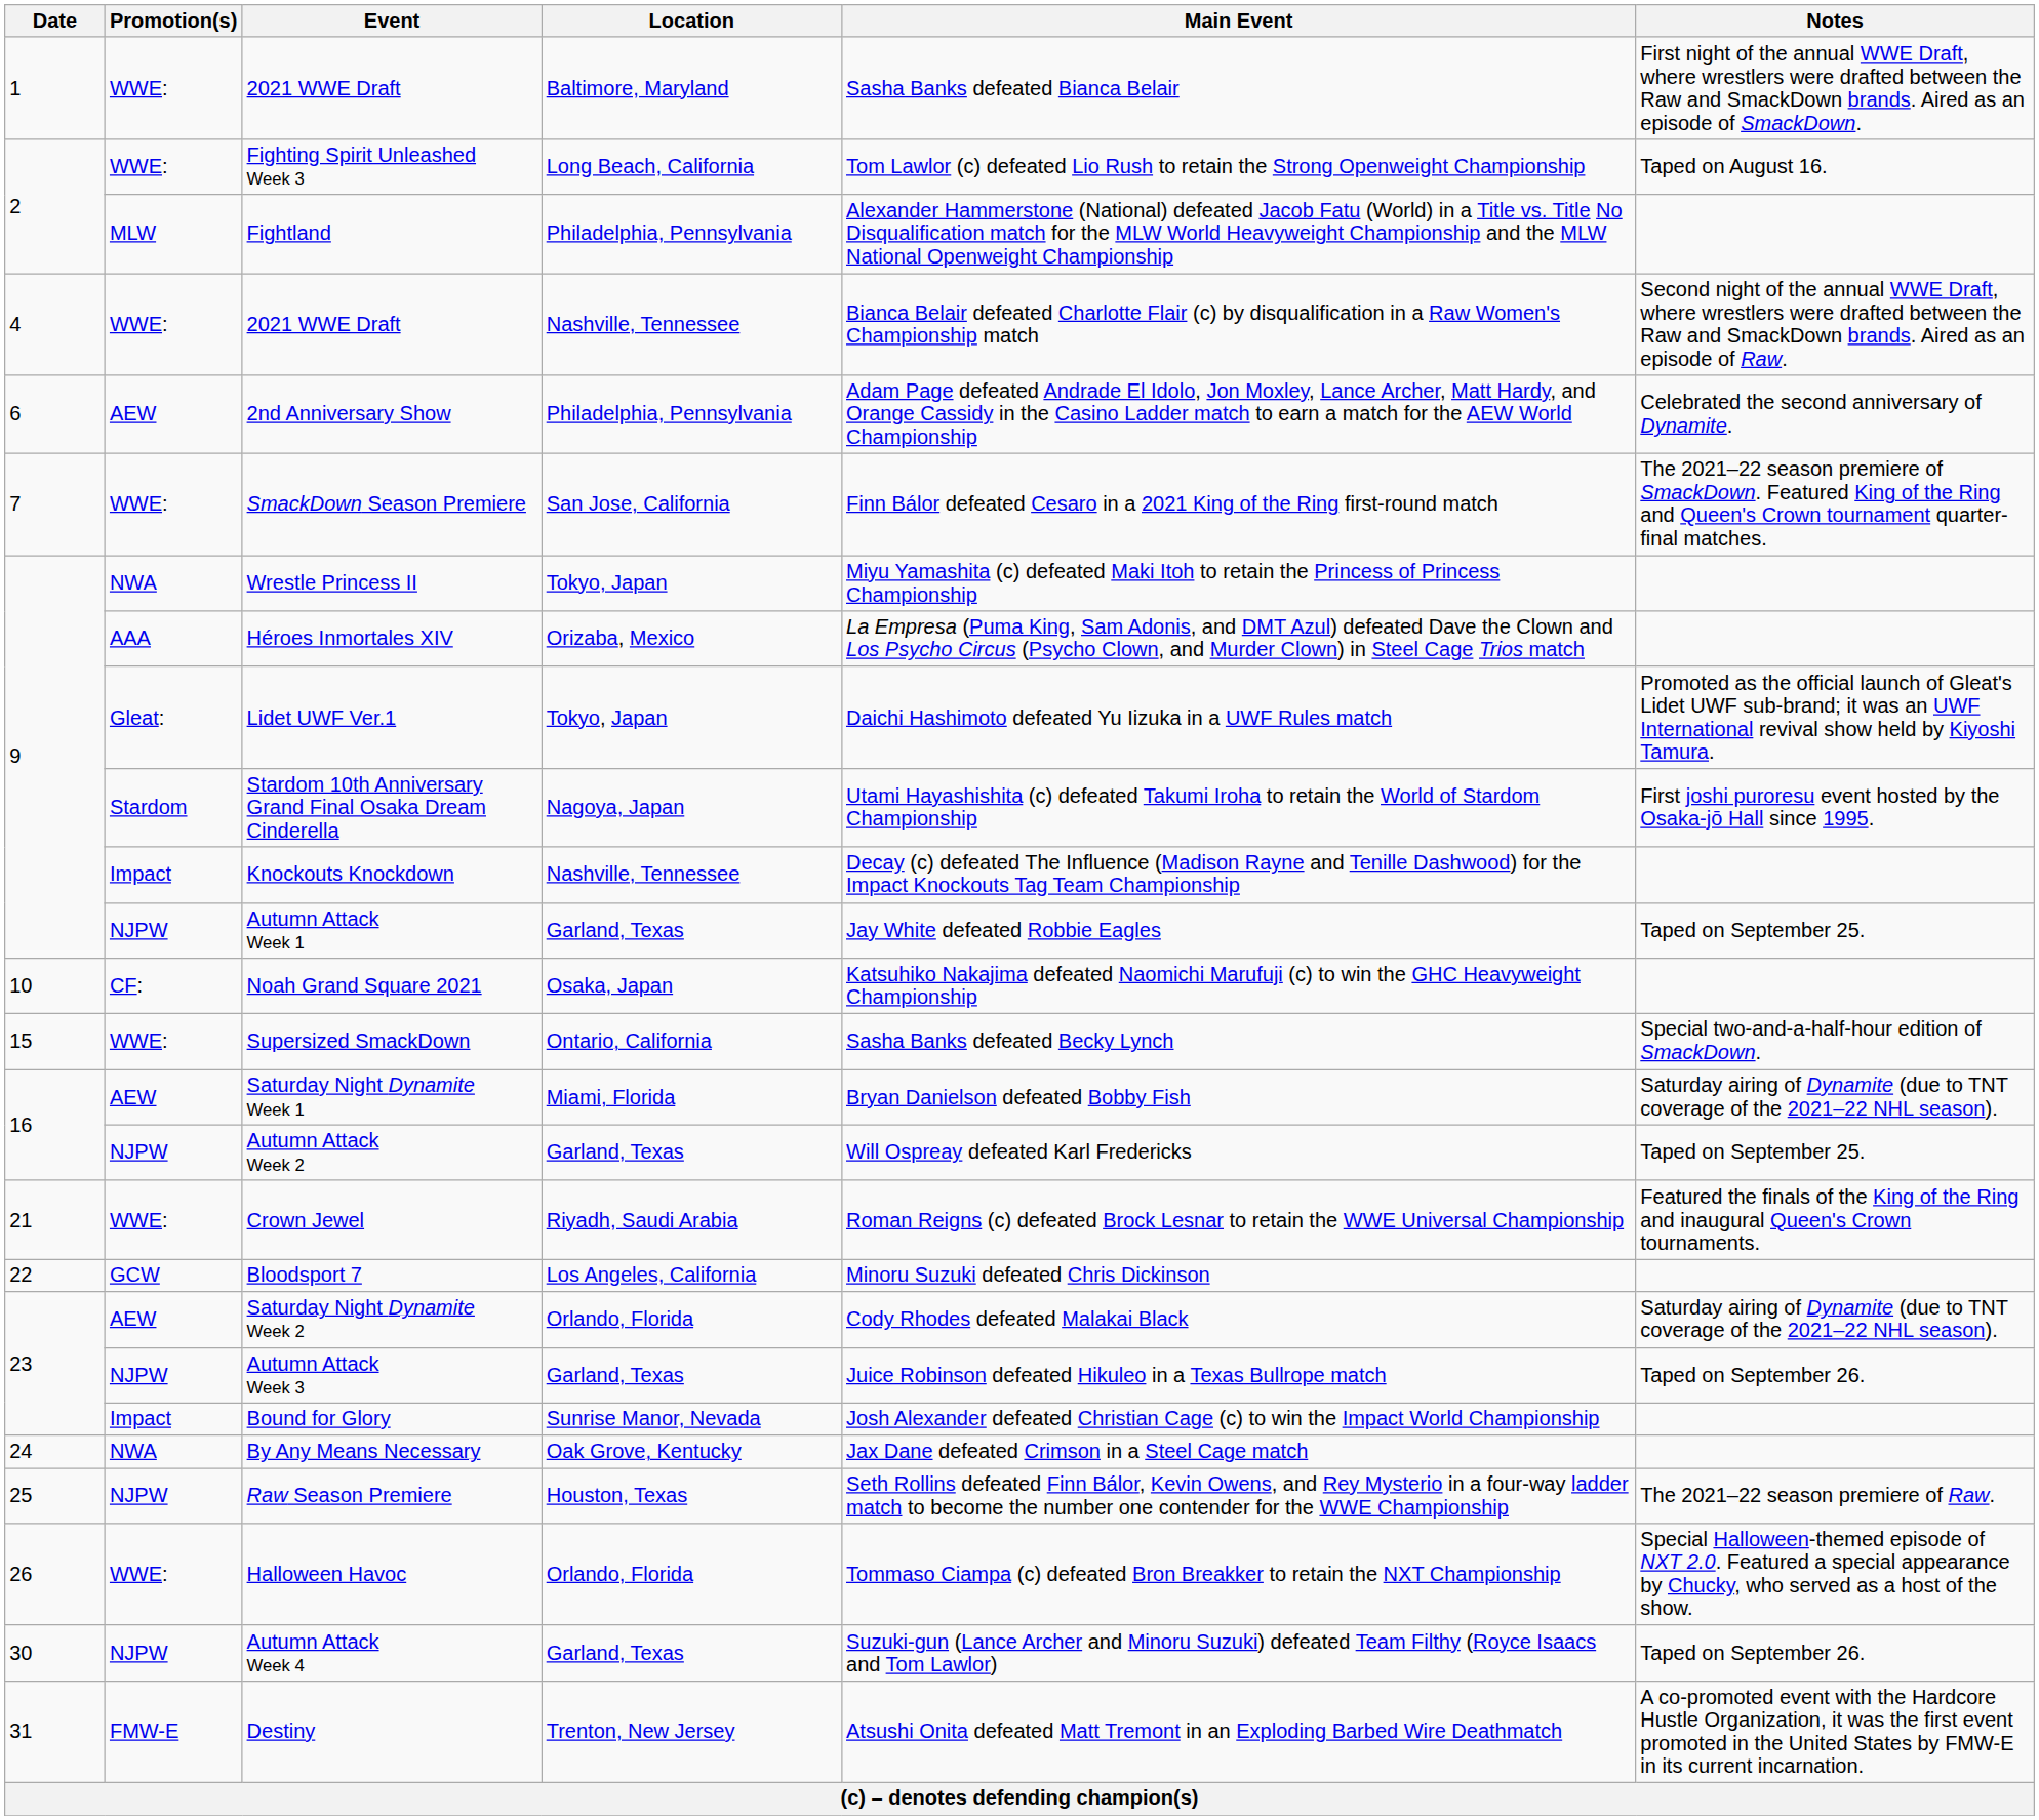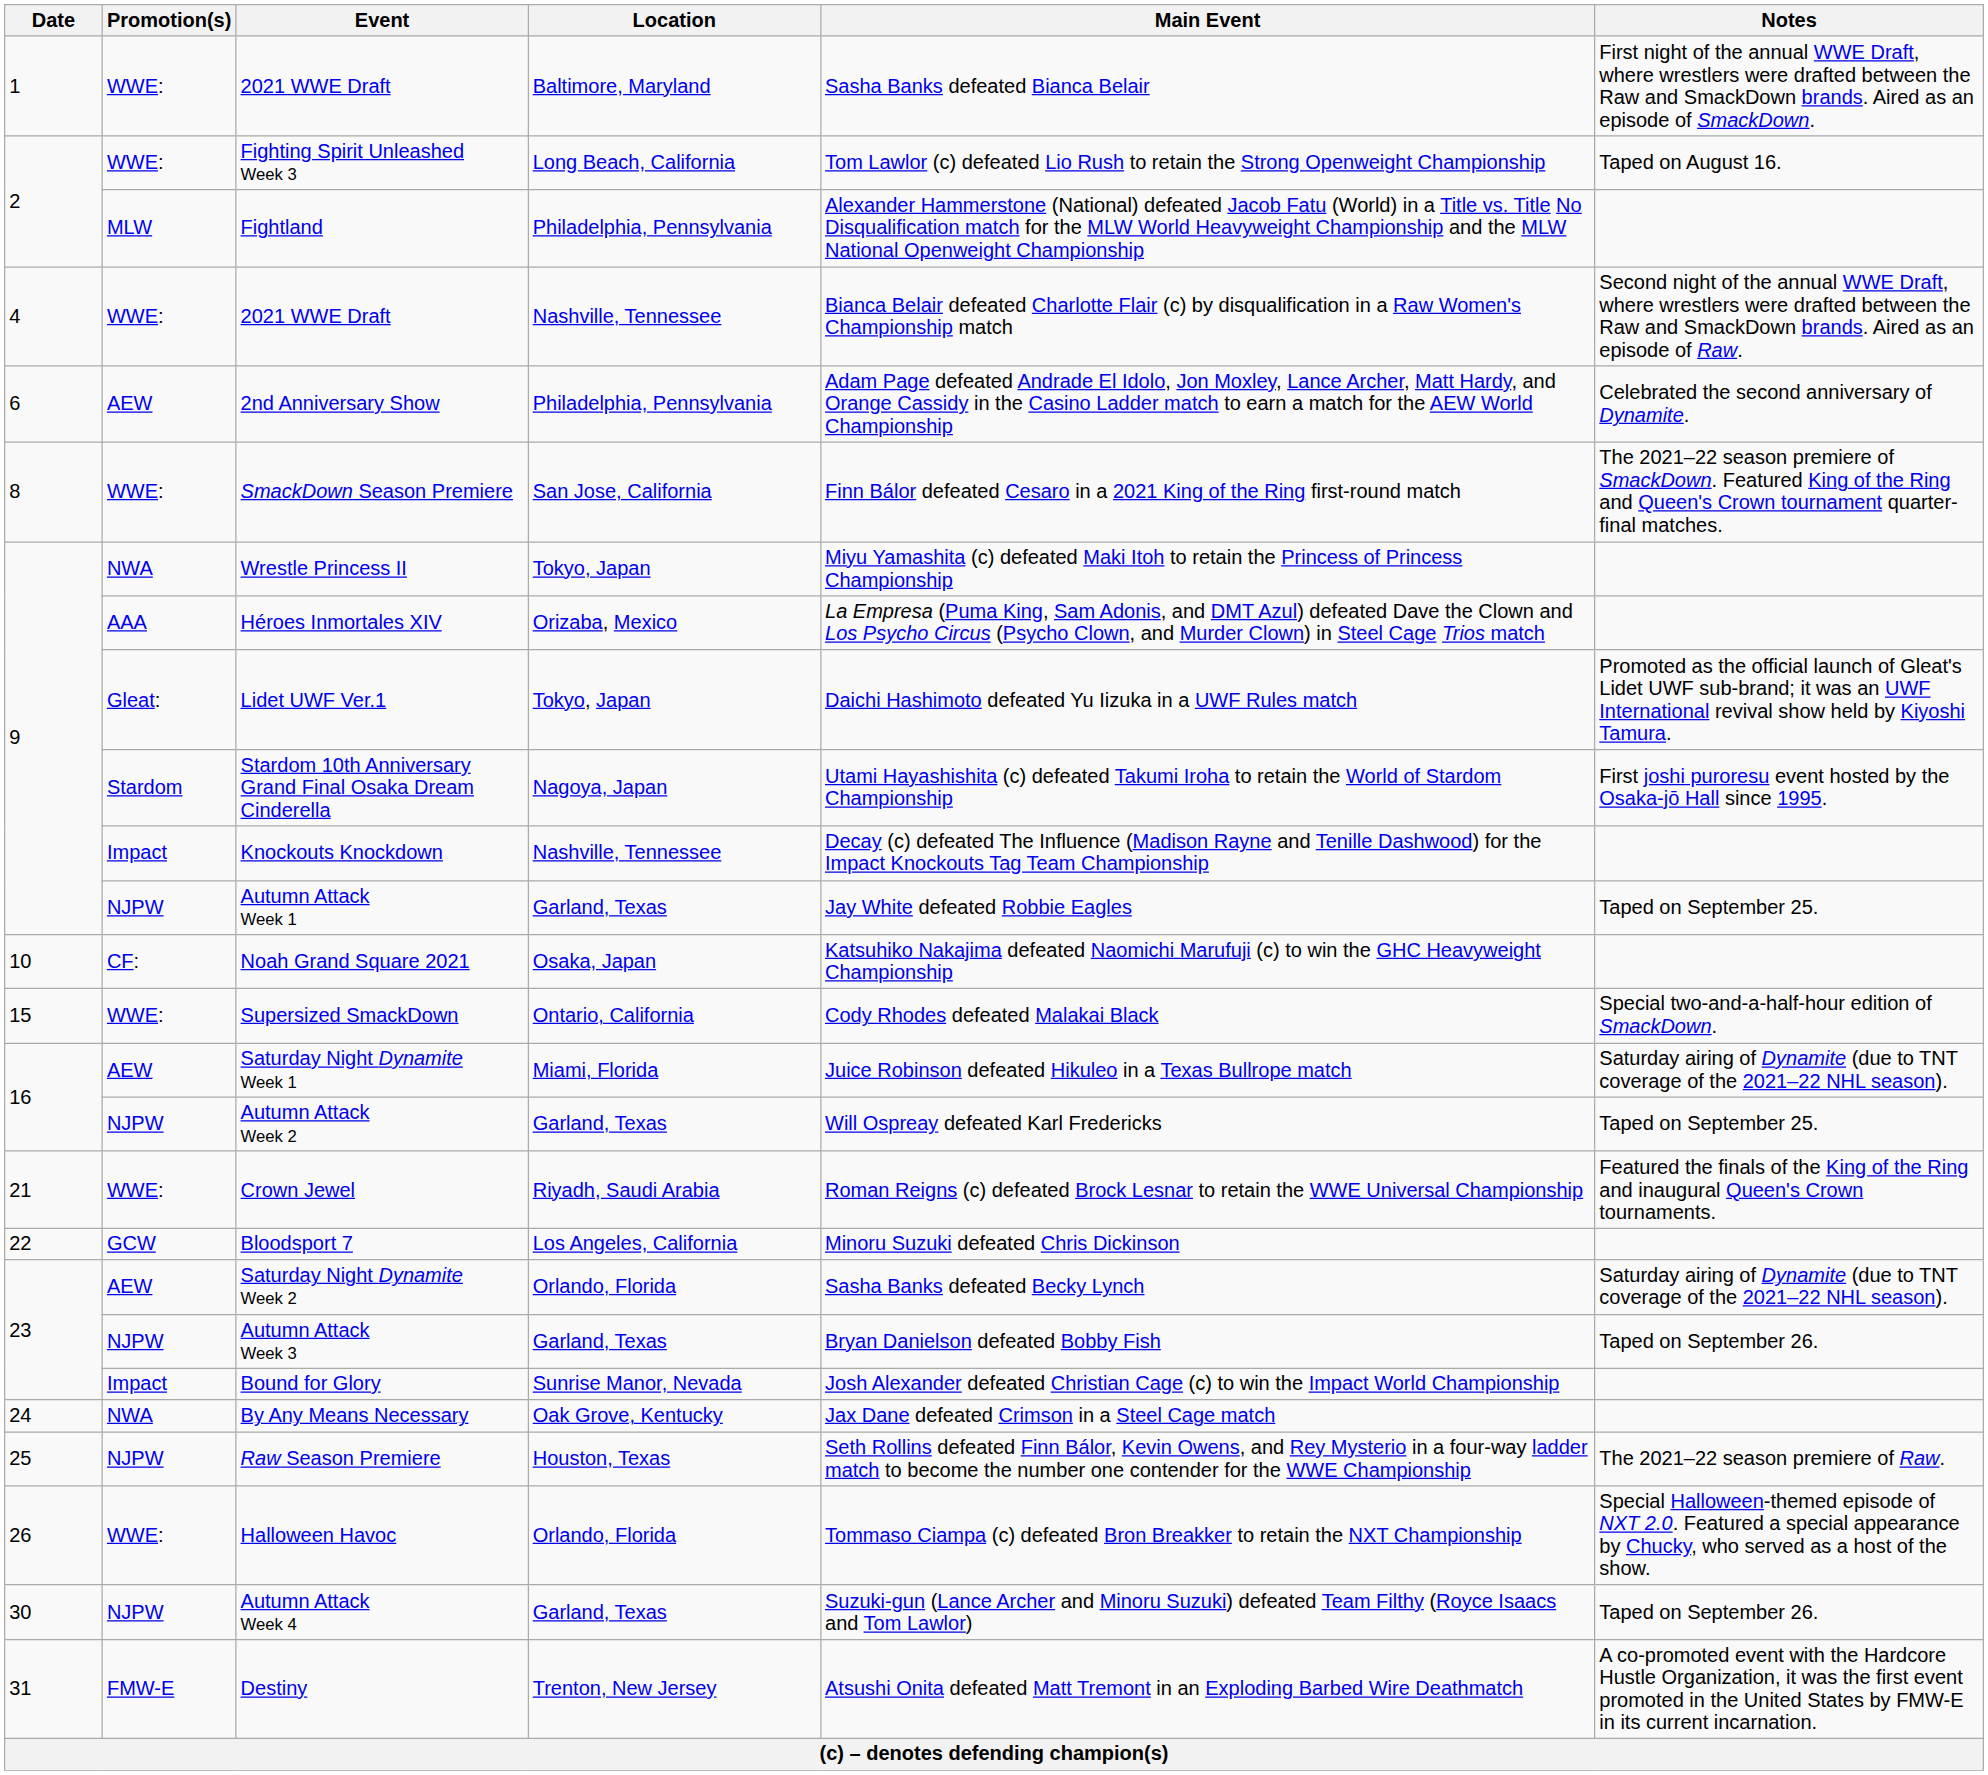SmackDown Season Premiere | Date: 7 -> 8
Supersized SmackDown | Main Event: Sasha Banks defeated Becky Lynch -> Cody Rhodes defeated Malakai Black
Saturday Night Dynamite Week 1 | Main Event: Bryan Danielson defeated Bobby Fish -> Juice Robinson defeated Hikuleo in a Texas Bullrope match
Saturday Night Dynamite Week 2 | Main Event: Cody Rhodes defeated Malakai Black -> Sasha Banks defeated Becky Lynch
Autumn Attack Week 3 | Main Event: Juice Robinson defeated Hikuleo in a Texas Bullrope match -> Bryan Danielson defeated Bobby Fish
